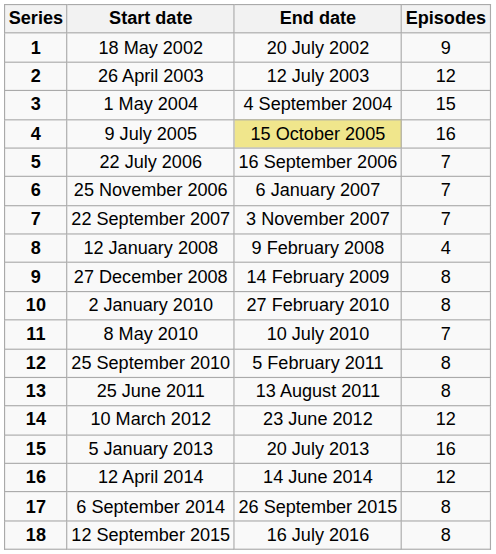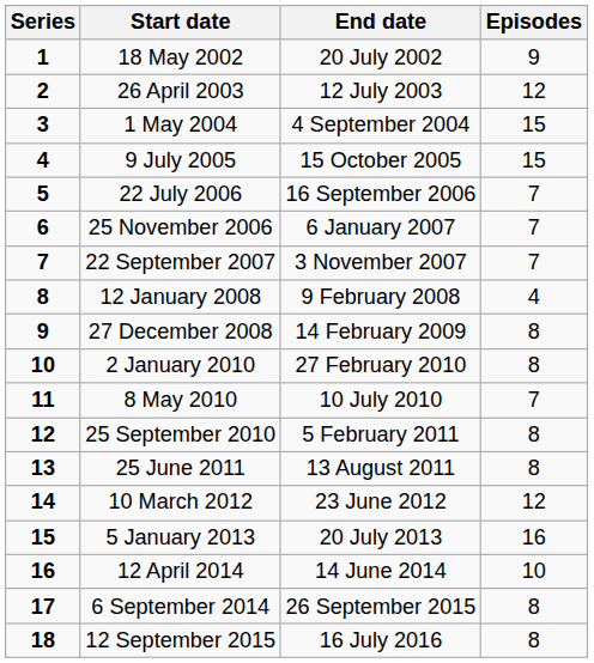9 July 2005 | End date: khaki background -> no background
9 July 2005 | Episodes: 16 -> 15
12 April 2014 | Episodes: 12 -> 10
